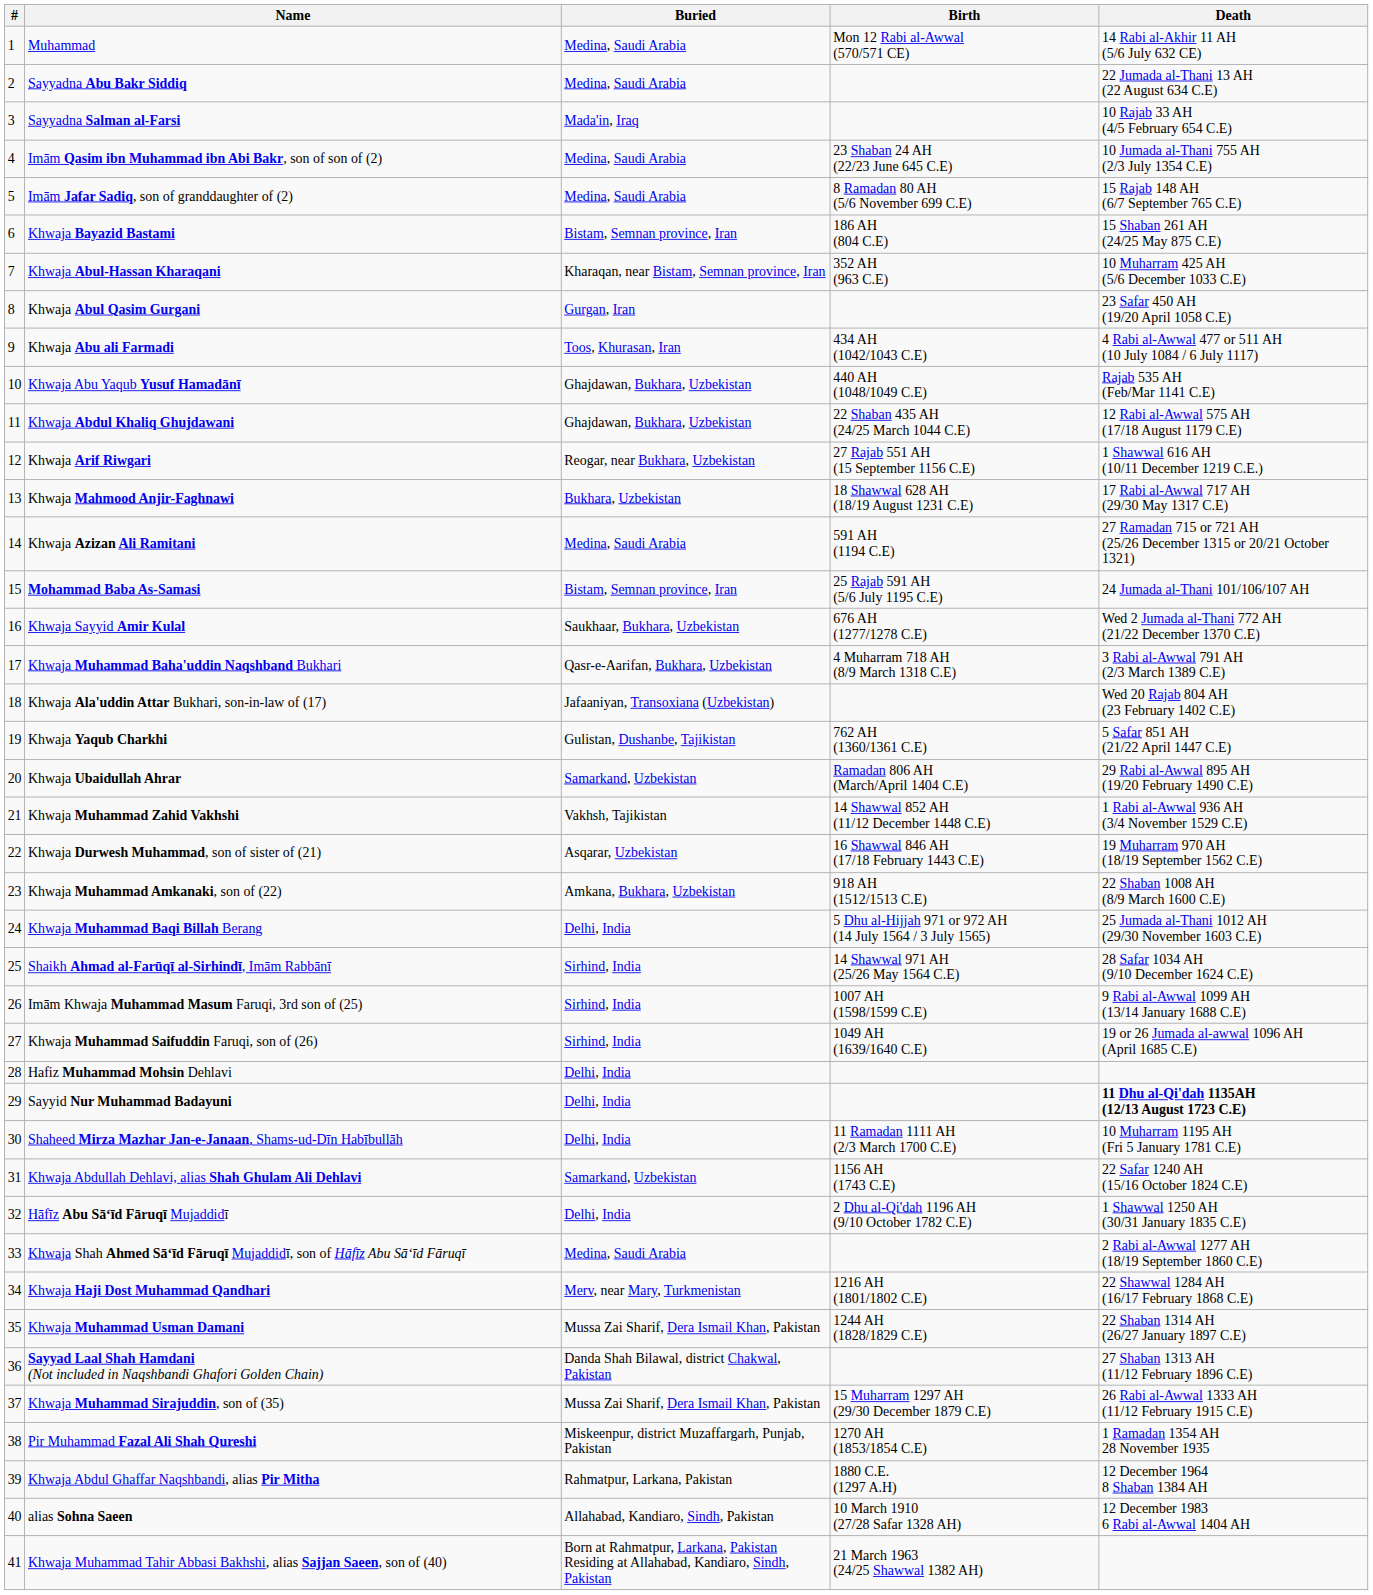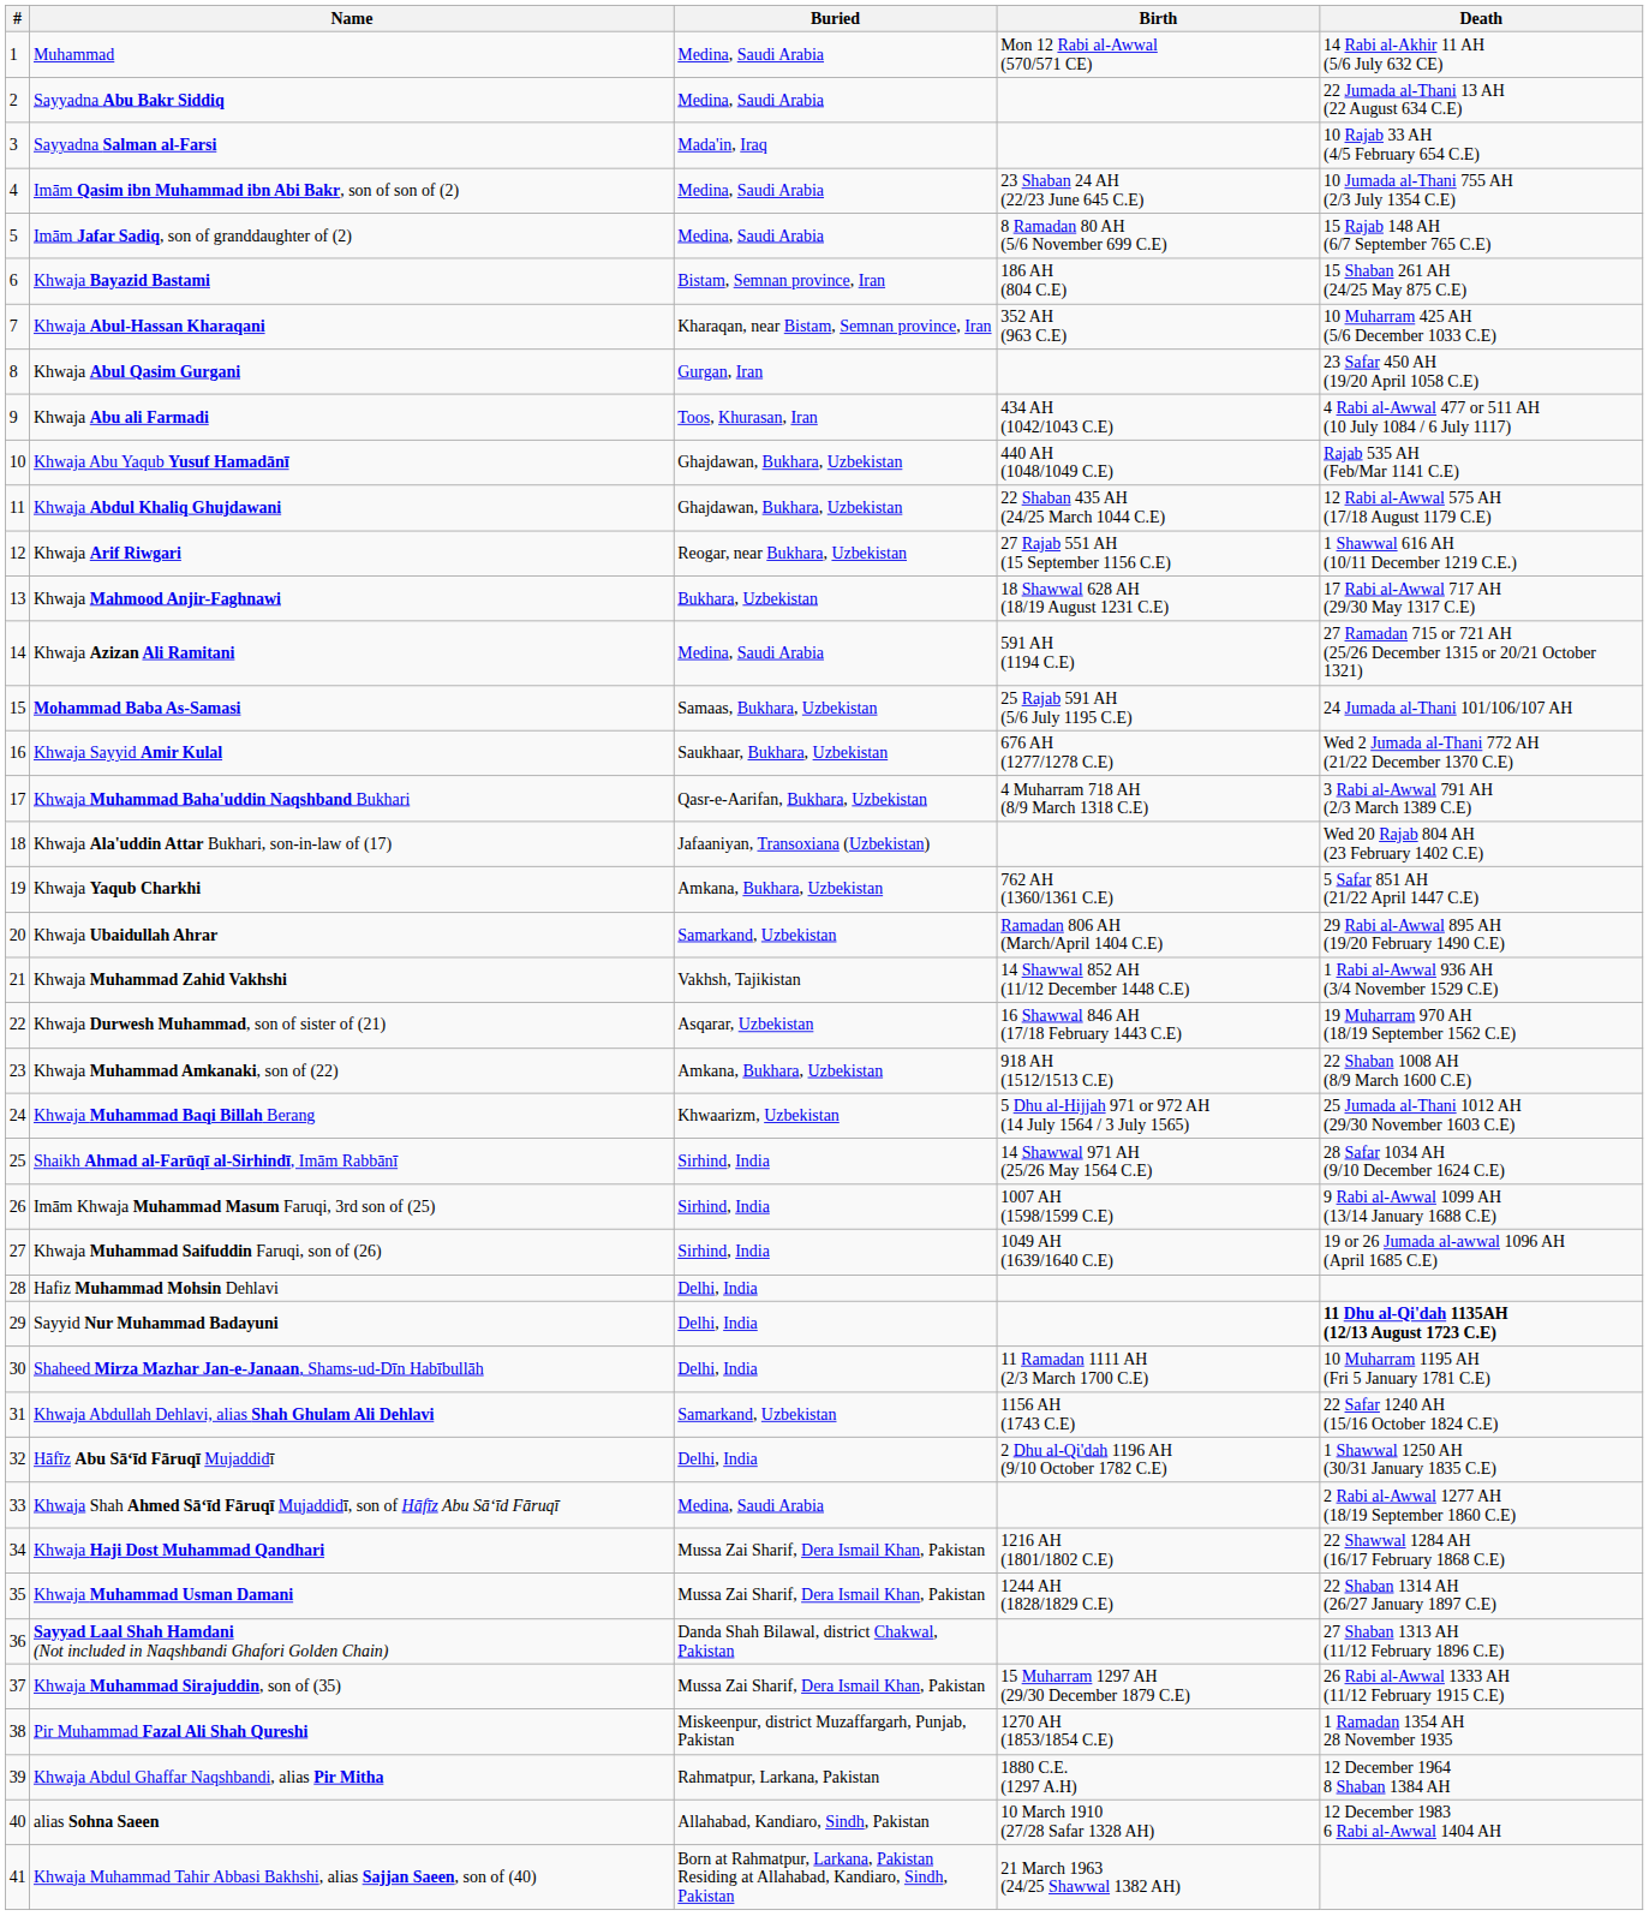Mohammad Baba As-Samasi | Buried: Bistam, Semnan province, Iran -> Samaas, Bukhara, Uzbekistan
Khwaja Yaqub Charkhi | Buried: Gulistan, Dushanbe, Tajikistan -> Amkana, Bukhara, Uzbekistan
Khwaja Muhammad Baqi Billah Berang | Buried: Delhi, India -> Khwaarizm, Uzbekistan
Khwaja Haji Dost Muhammad Qandhari | Buried: Merv, near Mary, Turkmenistan -> Mussa Zai Sharif, Dera Ismail Khan, Pakistan
